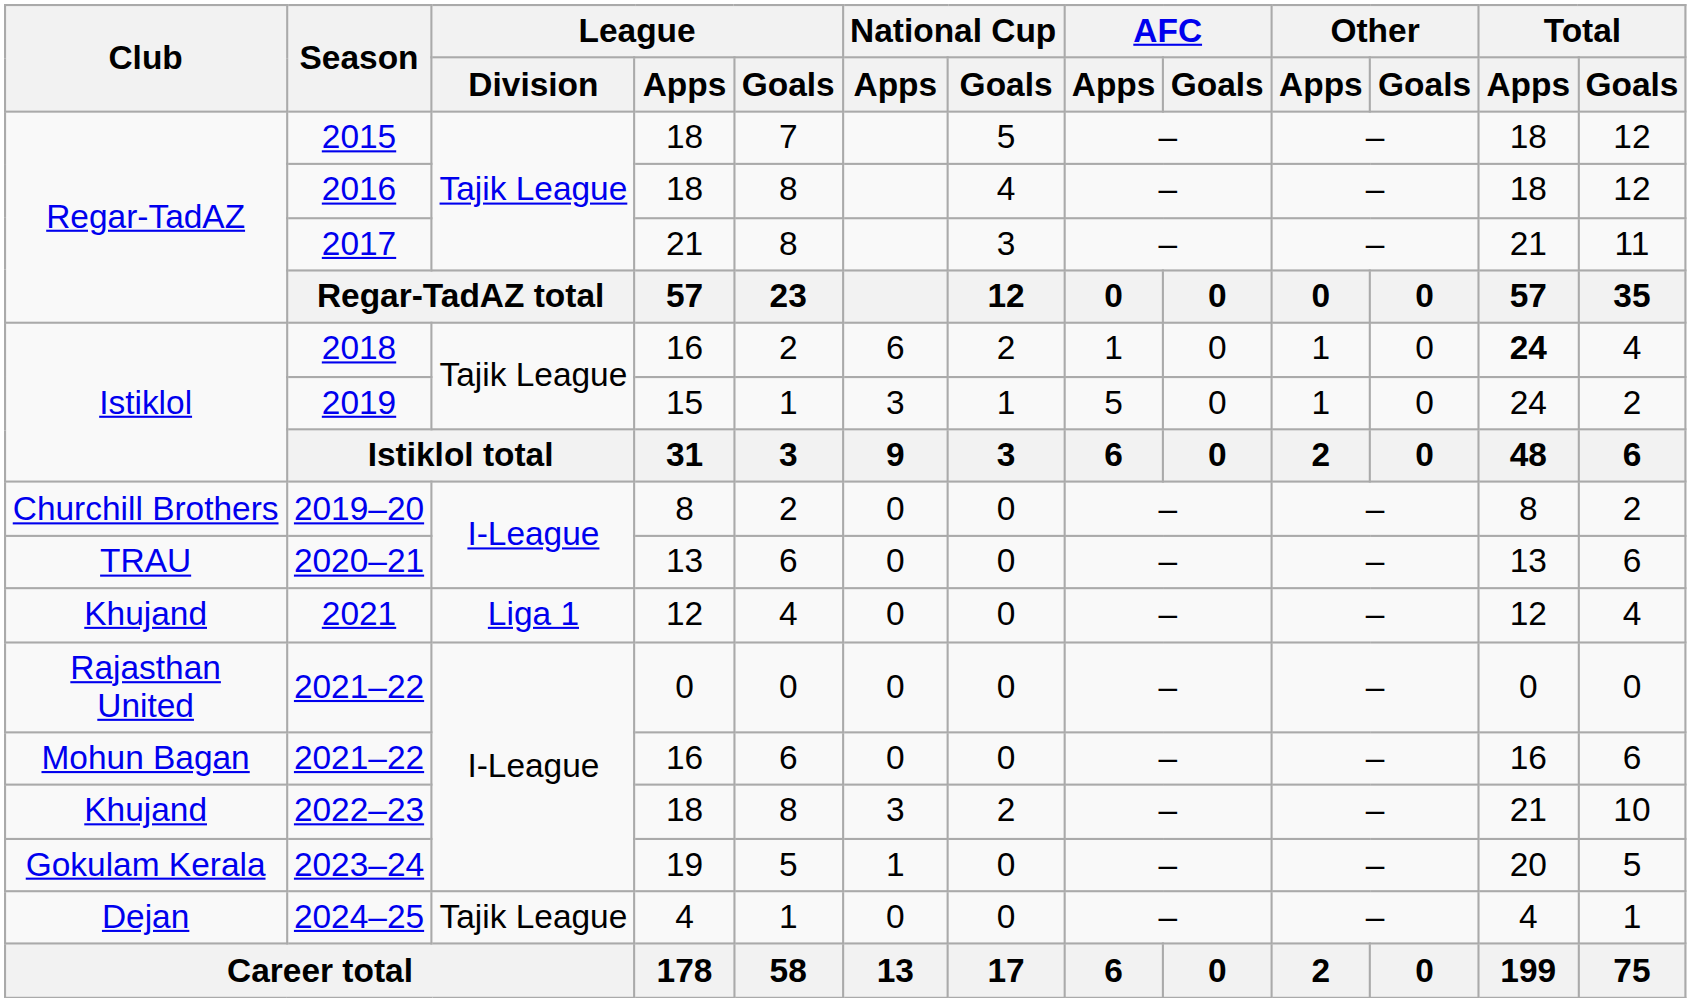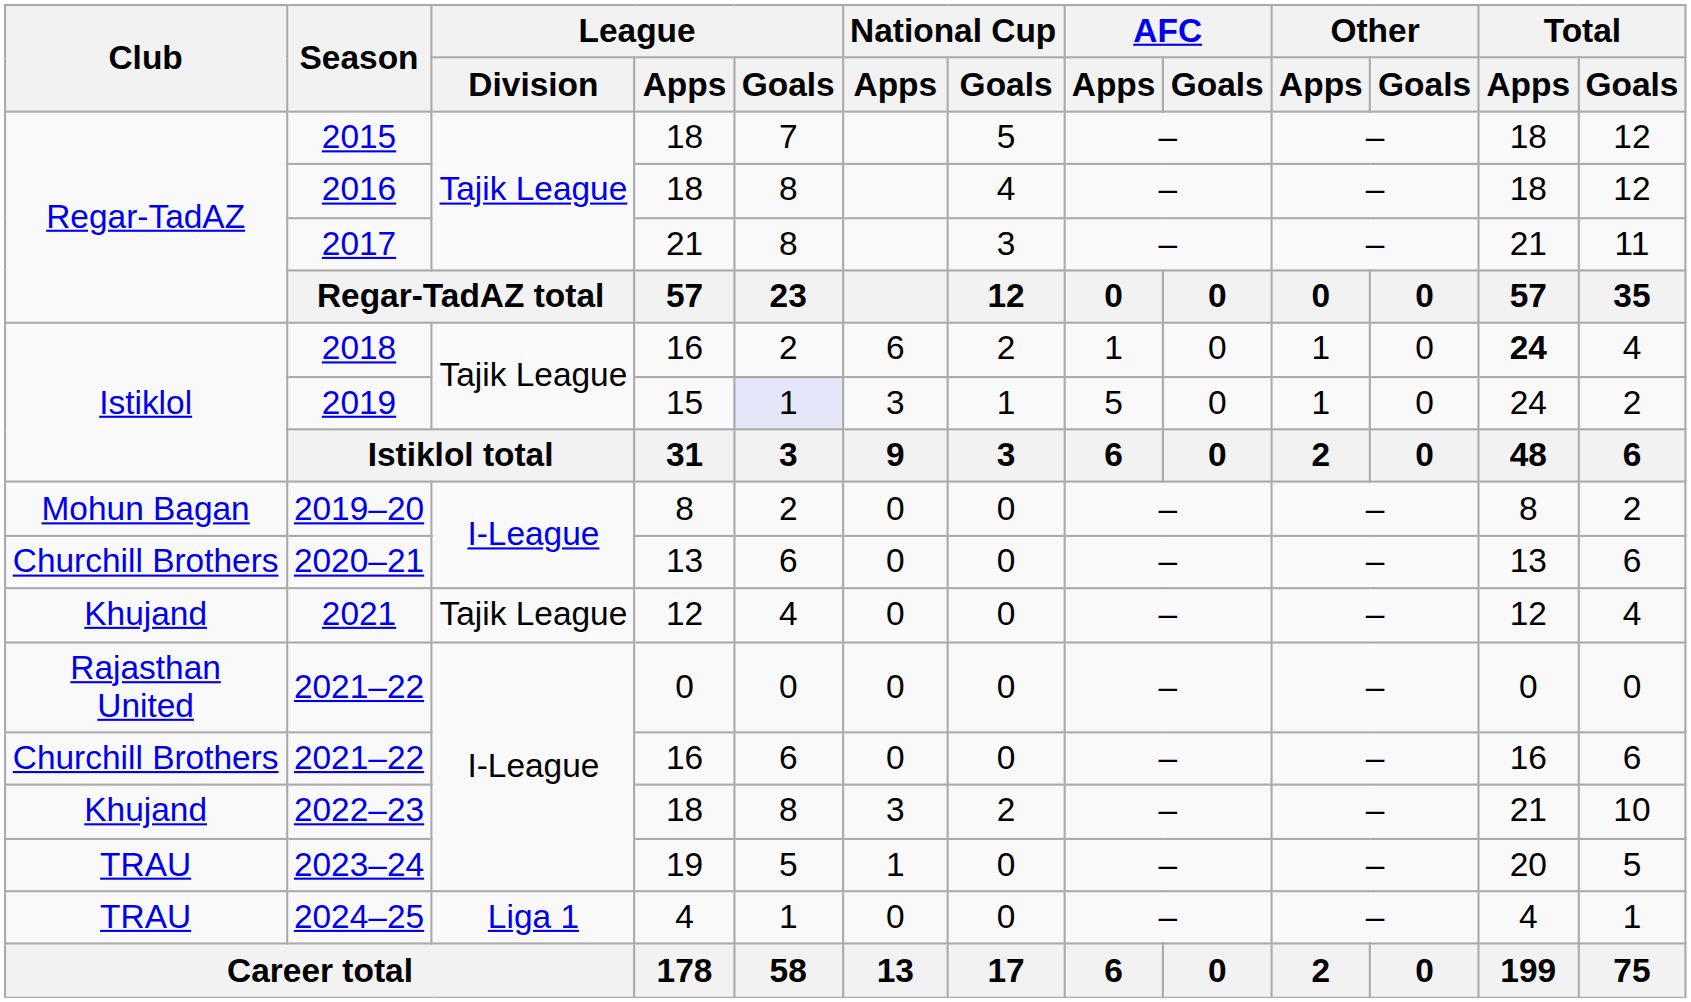2019 | League / Goals: no background -> lavender background
2019–20 | Club: Churchill Brothers -> Mohun Bagan
2020–21 | Club: TRAU -> Churchill Brothers
2021 | League / Division: Liga 1 -> Tajik League
2021–22 / 16 | Club: Mohun Bagan -> Churchill Brothers
2023–24 | Club: Gokulam Kerala -> TRAU
2024–25 | Club: Dejan -> TRAU
2024–25 | League / Division: Tajik League -> Liga 1
